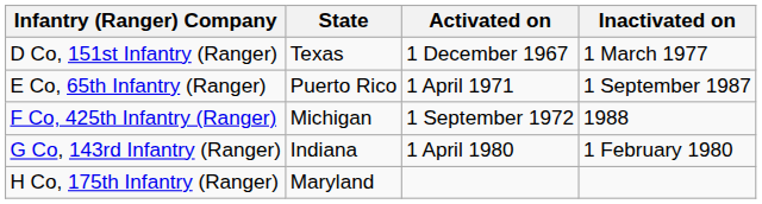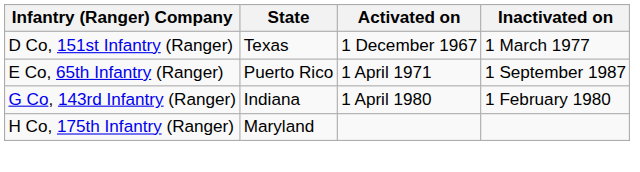- row: F Co, 425th Infantry (Ranger) | Michigan | 1 September 1972 | 1988
